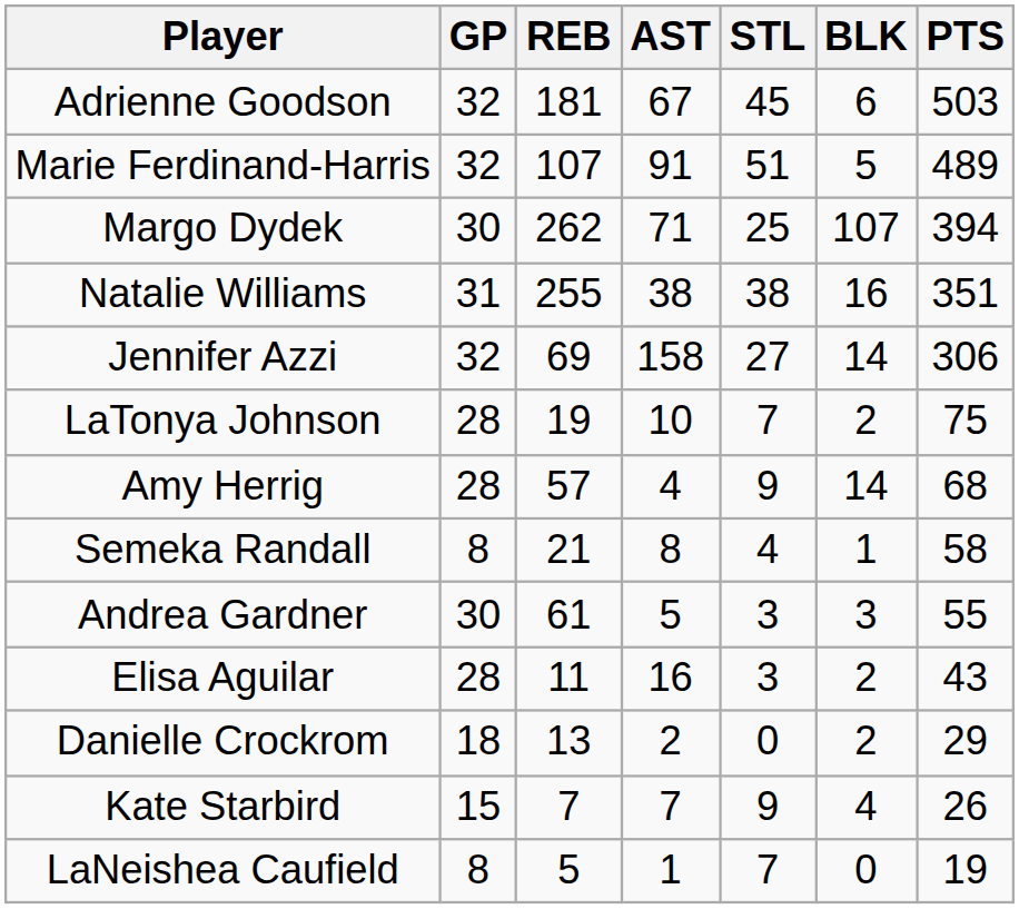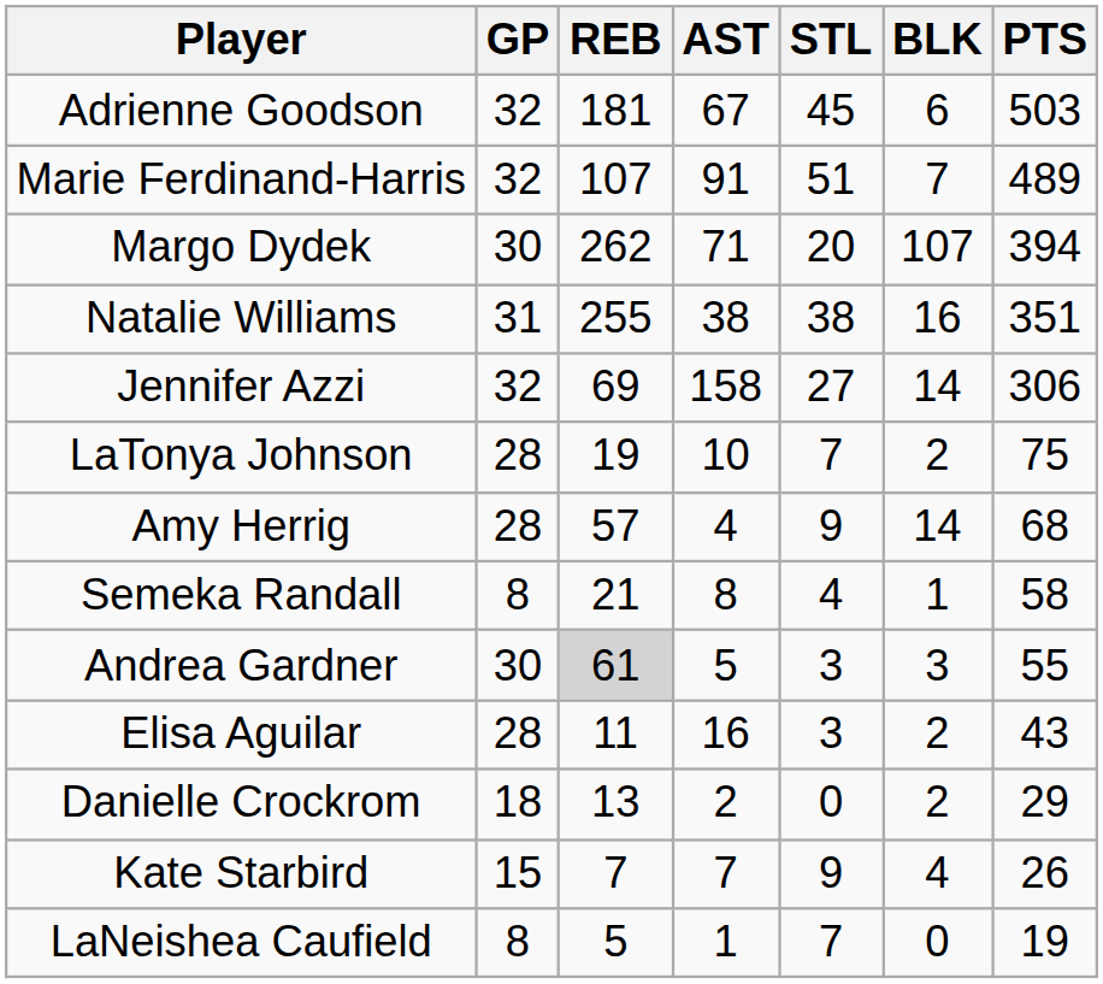Marie Ferdinand-Harris | BLK: 5 -> 7
Margo Dydek | STL: 25 -> 20
Andrea Gardner | REB: no background -> lightgrey background
